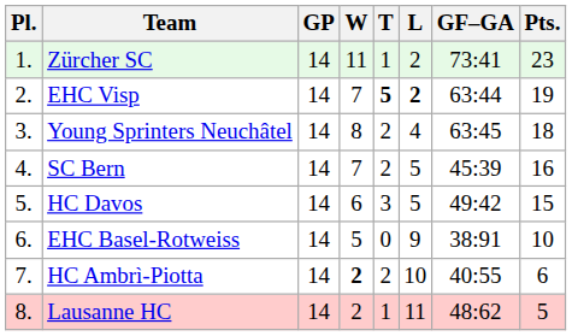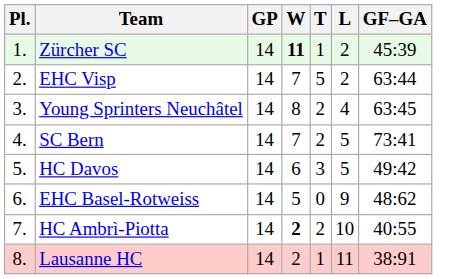- column: Pts. | 23 | 19 | 18 | 16 | 15 | 10 | 6 | 5
Zürcher SC | W: normal -> bold
Zürcher SC | GF–GA: 73:41 -> 45:39
EHC Visp | T: bold -> normal
EHC Visp | L: bold -> normal
SC Bern | GF–GA: 45:39 -> 73:41
EHC Basel-Rotweiss | GF–GA: 38:91 -> 48:62
Lausanne HC | GF–GA: 48:62 -> 38:91
